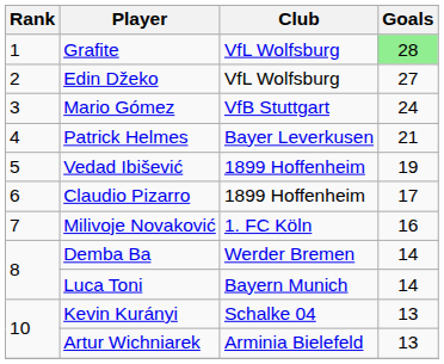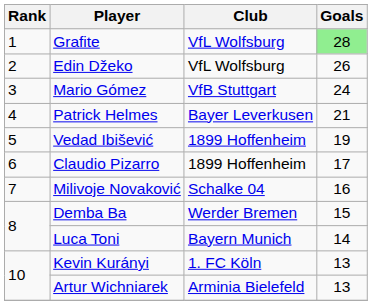Edin Džeko | Goals: 27 -> 26
Milivoje Novaković | Club: 1. FC Köln -> Schalke 04
Demba Ba | Goals: 14 -> 15
Kevin Kurányi | Club: Schalke 04 -> 1. FC Köln
